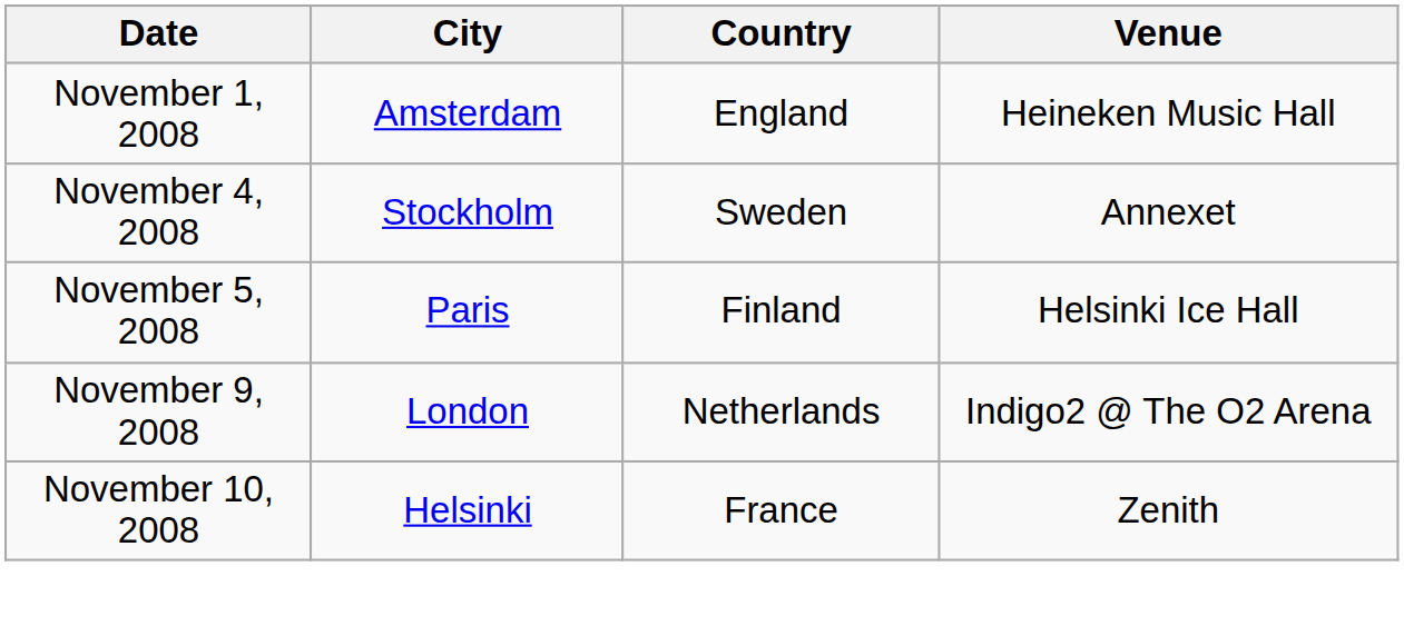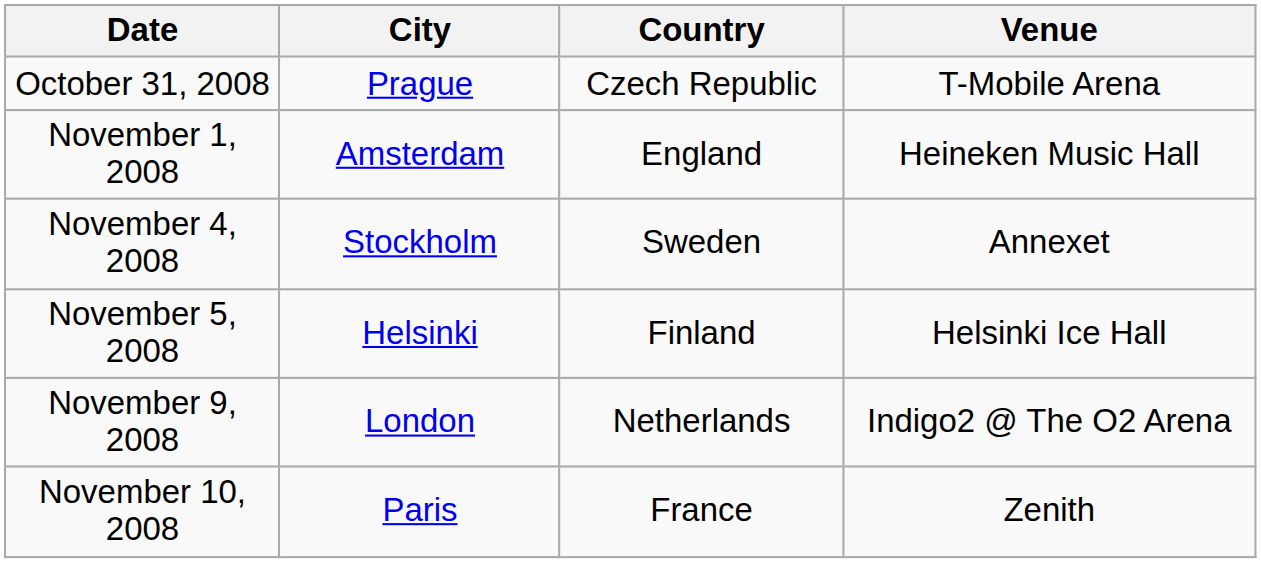+ row: October 31, 2008 | Prague | Czech Republic | T-Mobile Arena
November 5, 2008 | City: Paris -> Helsinki
November 10, 2008 | City: Helsinki -> Paris
